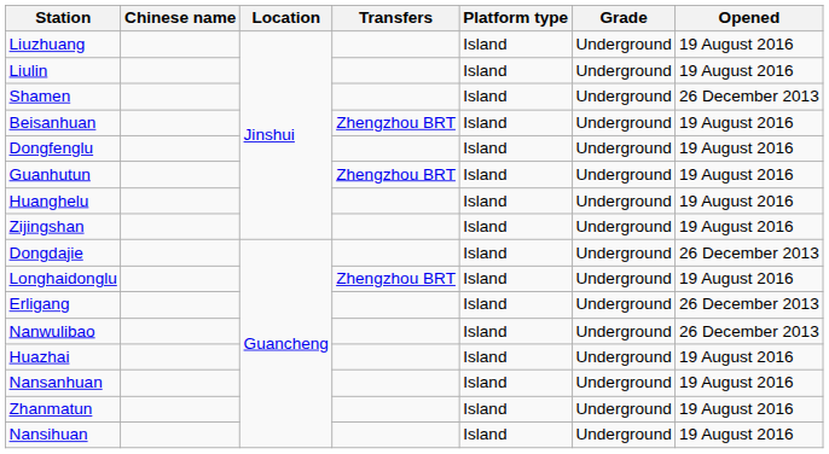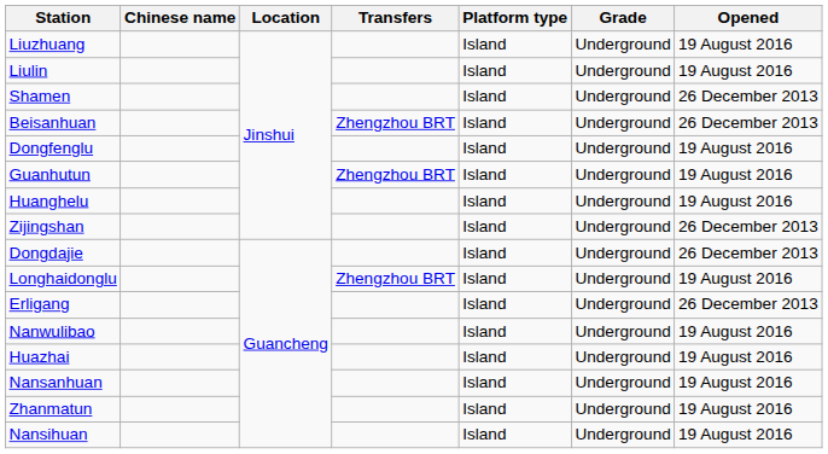Beisanhuan | Opened: 19 August 2016 -> 26 December 2013
Zijingshan | Opened: 19 August 2016 -> 26 December 2013
Nanwulibao | Opened: 26 December 2013 -> 19 August 2016
